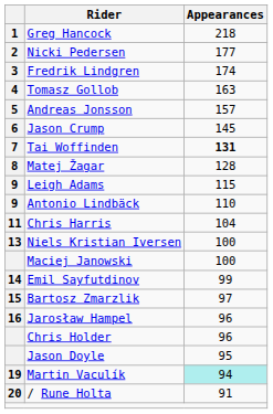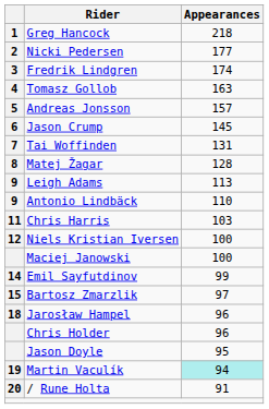Tai Woffinden | Appearances: bold -> normal
Leigh Adams | Appearances: 115 -> 113
Chris Harris | Appearances: 104 -> 103
Niels Kristian Iversen | column 1: 13 -> 12
Jarosław Hampel | column 1: 16 -> 18
